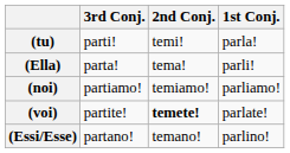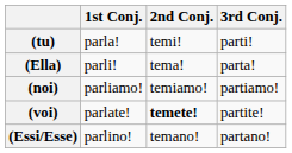columns swapped: 1st Conj. <-> 3rd Conj.
